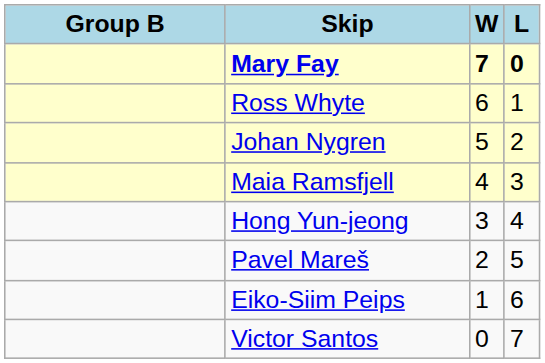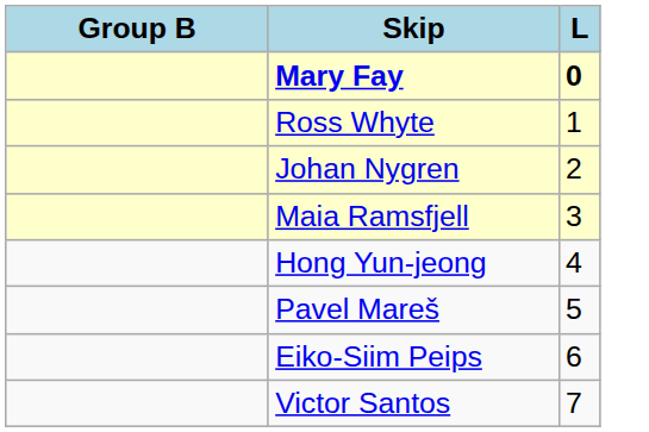- column: W | 7 | 6 | 5 | 4 | 3 | 2 | 1 | 0
